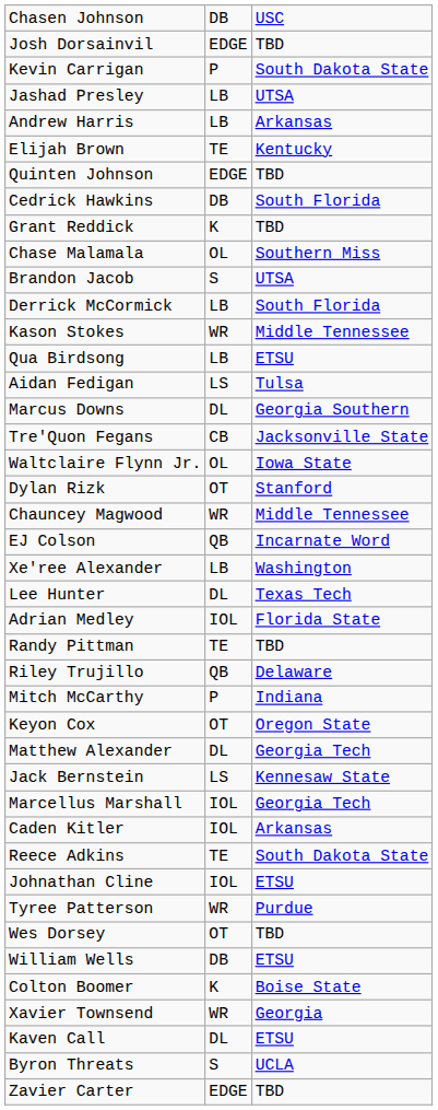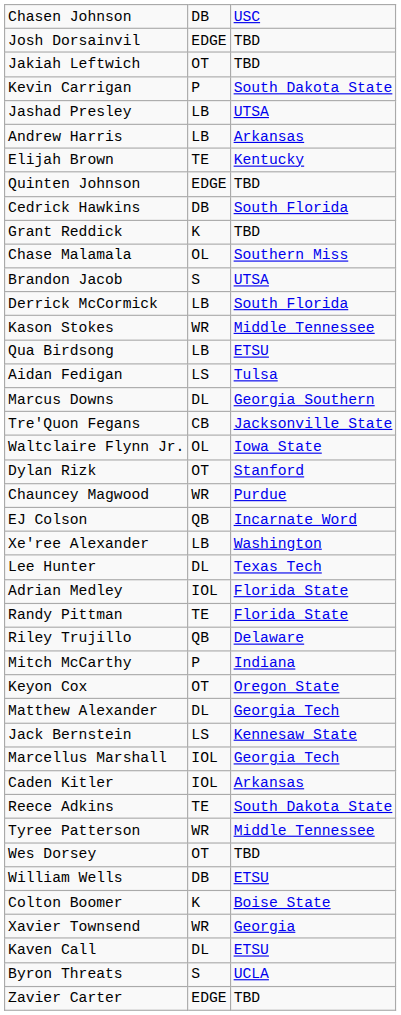+ row: Jakiah Leftwich | OT | TBD
Chauncey Magwood | column 3: Middle Tennessee -> Purdue
Randy Pittman | column 3: TBD -> Florida State
- row: Johnathan Cline | IOL | ETSU
Tyree Patterson | column 3: Purdue -> Middle Tennessee
